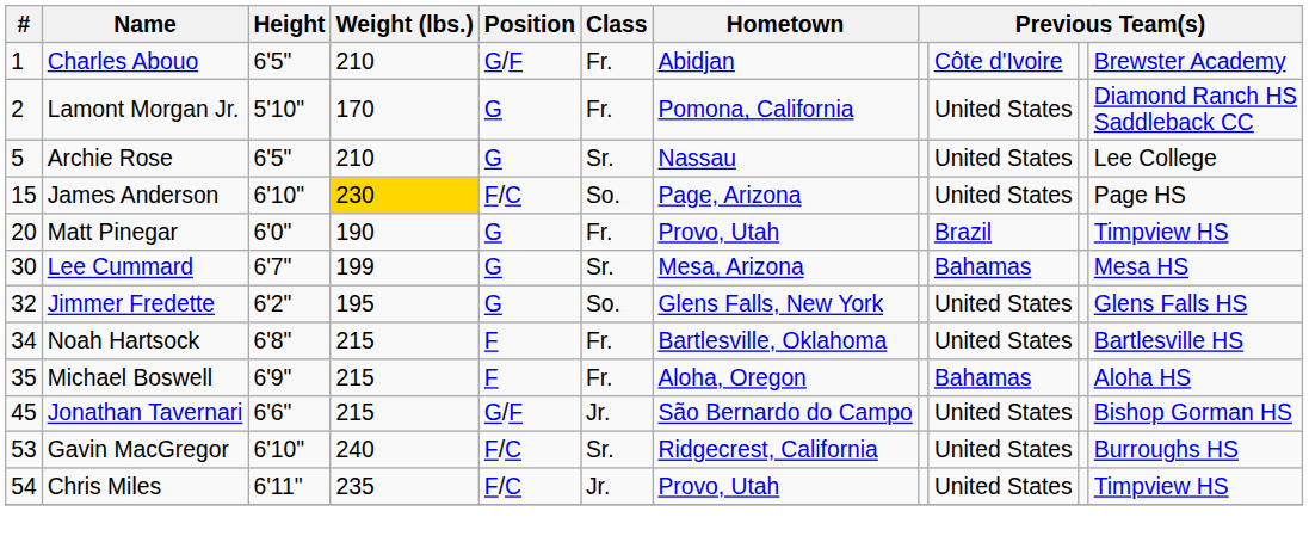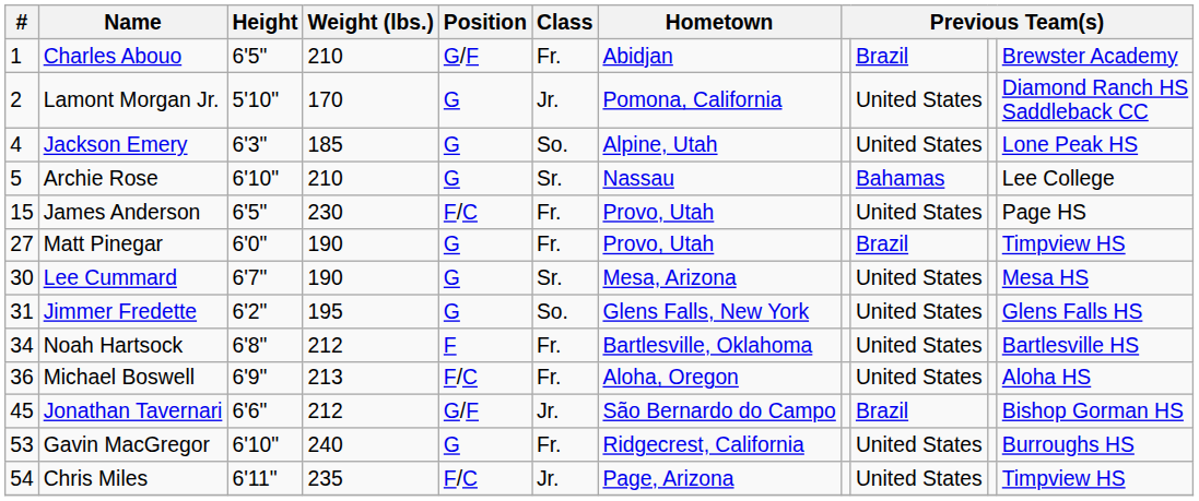Charles Abouo | column 9: Côte d'Ivoire -> Brazil
Lamont Morgan Jr. | Class: Fr. -> Jr.
+ row: 4 | Jackson Emery | 6'3" | 185 | G | So. | Alpine, Utah | United States | Lone Peak HS
Archie Rose | Height: 6'5" -> 6'10"
Archie Rose | column 9: United States -> Bahamas
James Anderson | Height: 6'10" -> 6'5"
James Anderson | Weight (lbs.): gold background -> no background
James Anderson | Class: So. -> Fr.
James Anderson | Hometown: Page, Arizona -> Provo, Utah
Matt Pinegar | #: 20 -> 27
Lee Cummard | Weight (lbs.): 199 -> 190
Lee Cummard | column 9: Bahamas -> United States
Jimmer Fredette | #: 32 -> 31
Noah Hartsock | Weight (lbs.): 215 -> 212
Michael Boswell | #: 35 -> 36
Michael Boswell | Weight (lbs.): 215 -> 213
Michael Boswell | Position: F -> F/C
Michael Boswell | column 9: Bahamas -> United States
Jonathan Tavernari | Weight (lbs.): 215 -> 212
Jonathan Tavernari | column 9: United States -> Brazil
Gavin MacGregor | Position: F/C -> G
Gavin MacGregor | Class: Sr. -> Fr.
Chris Miles | Hometown: Provo, Utah -> Page, Arizona
